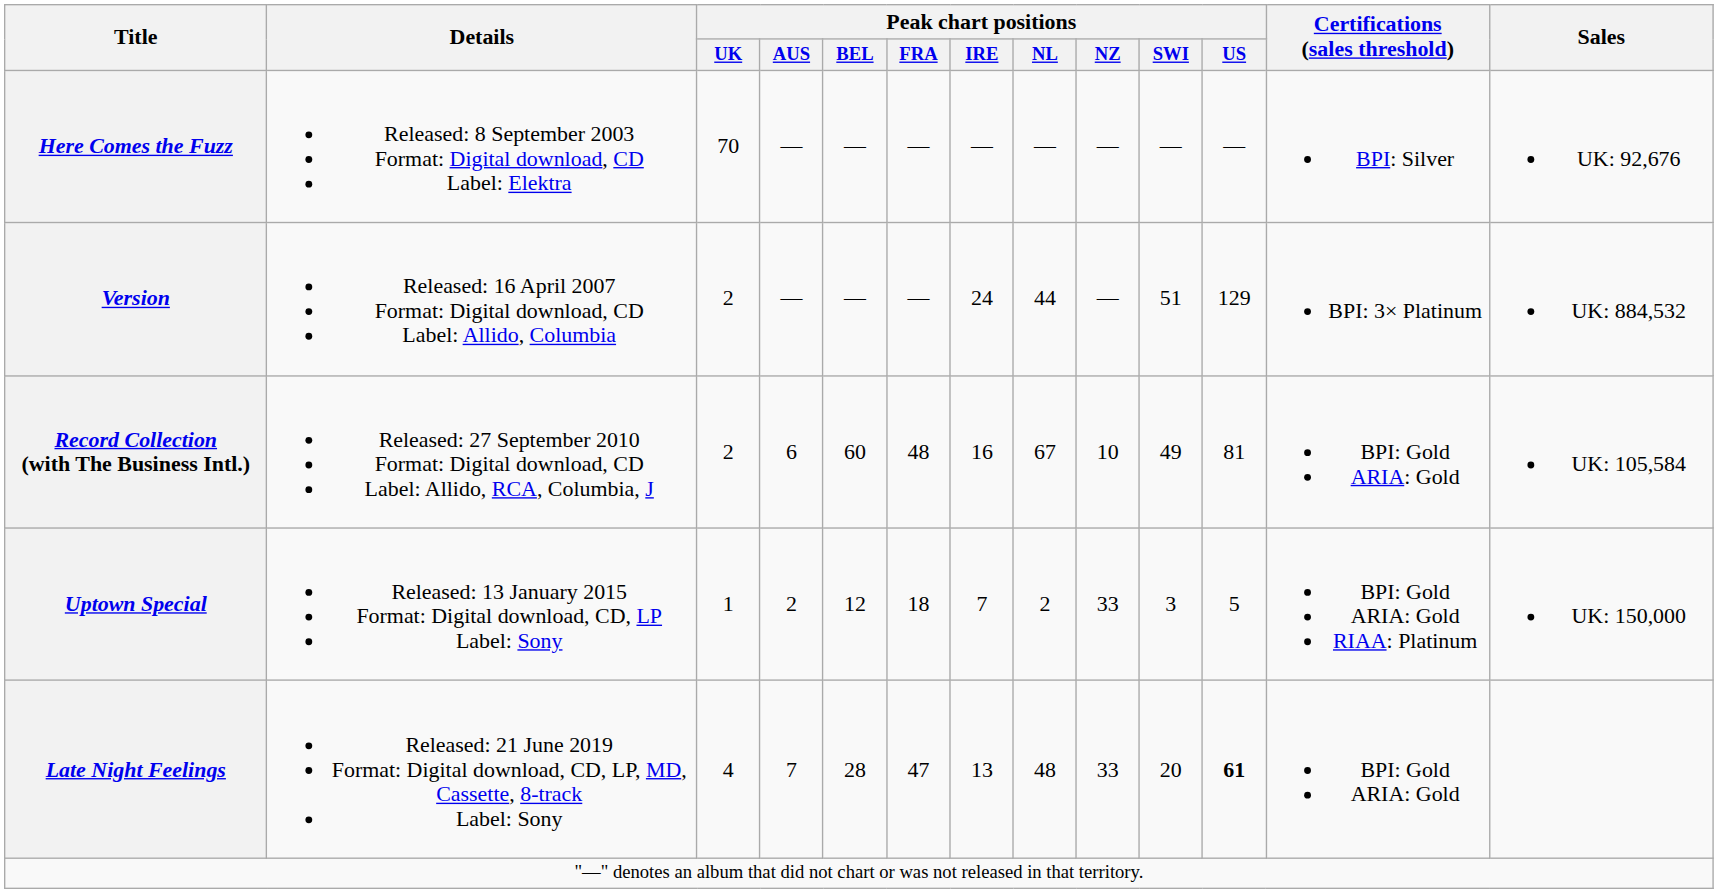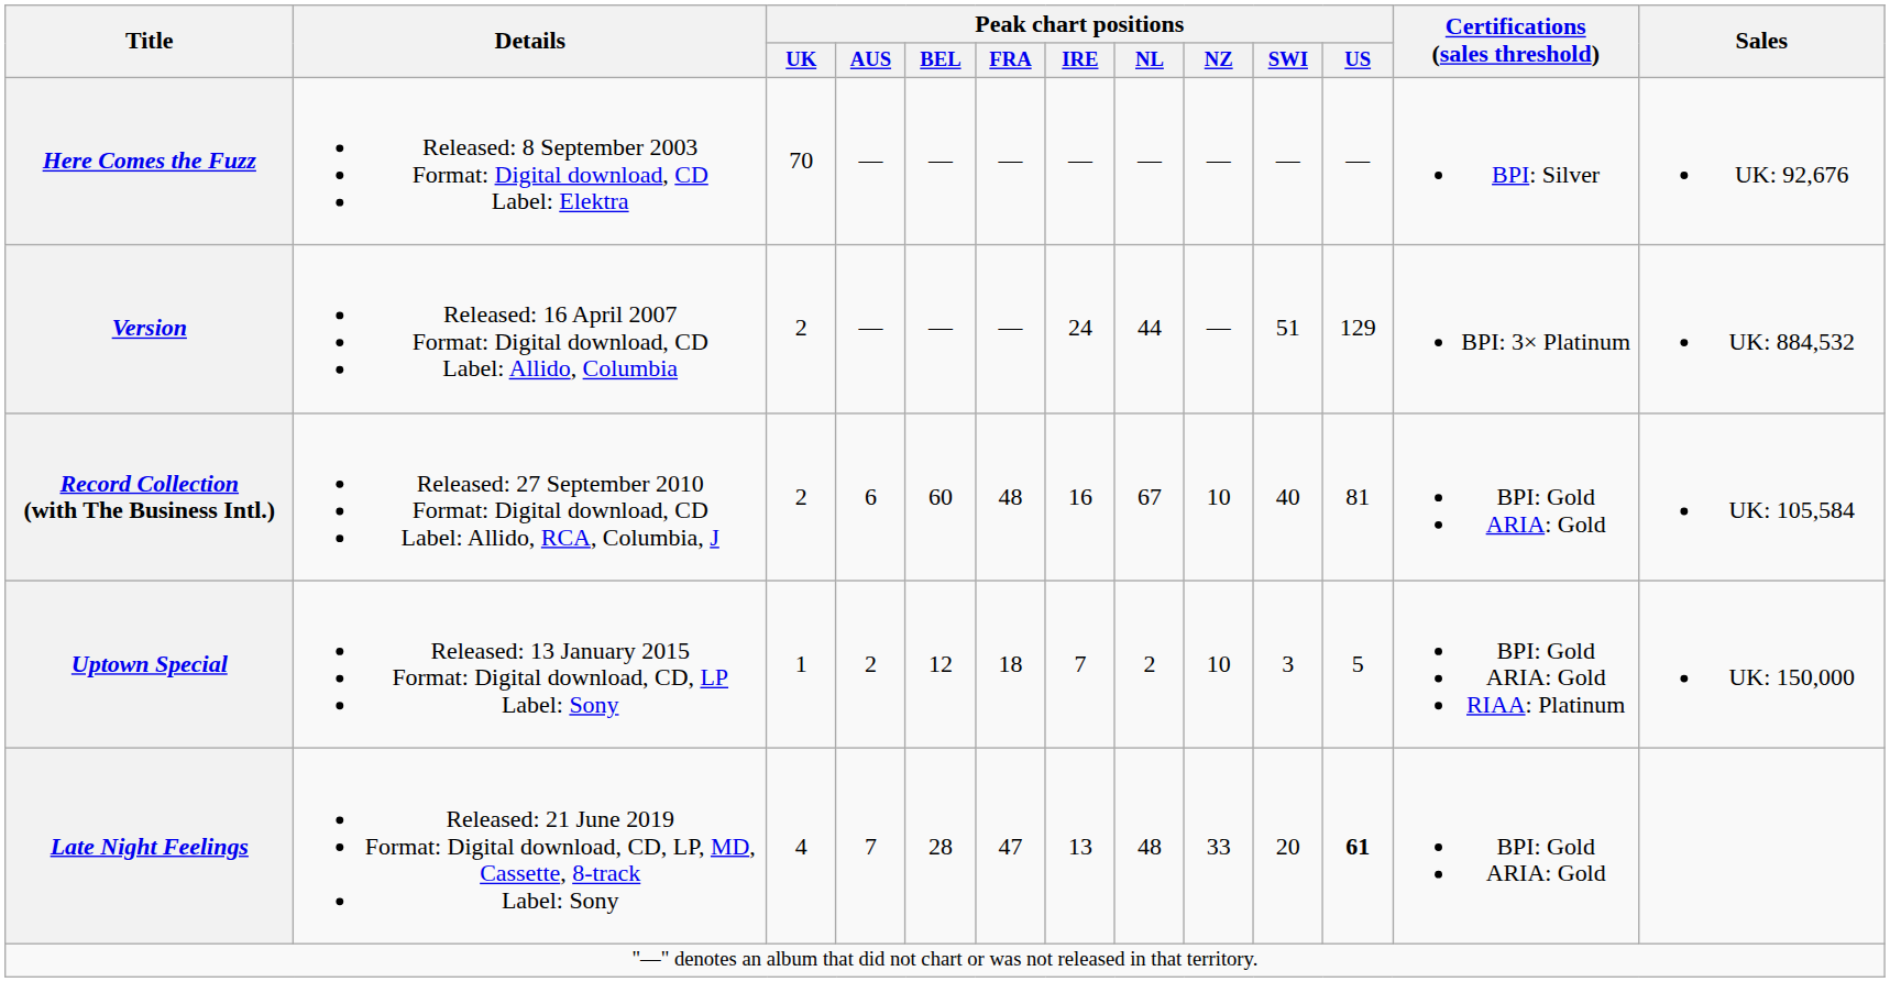Record Collection (with The Business Intl.) | Peak chart positions / SWI: 49 -> 40
Uptown Special | Peak chart positions / NZ: 33 -> 10
